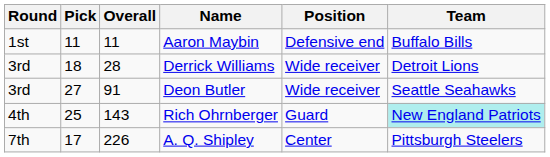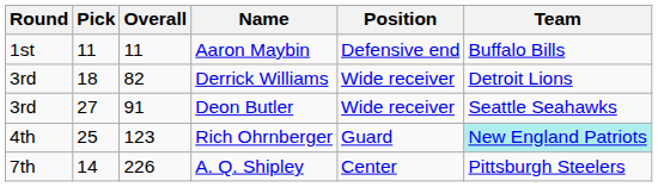Derrick Williams | Overall: 28 -> 82
Rich Ohrnberger | Overall: 143 -> 123
A. Q. Shipley | Pick: 17 -> 14
